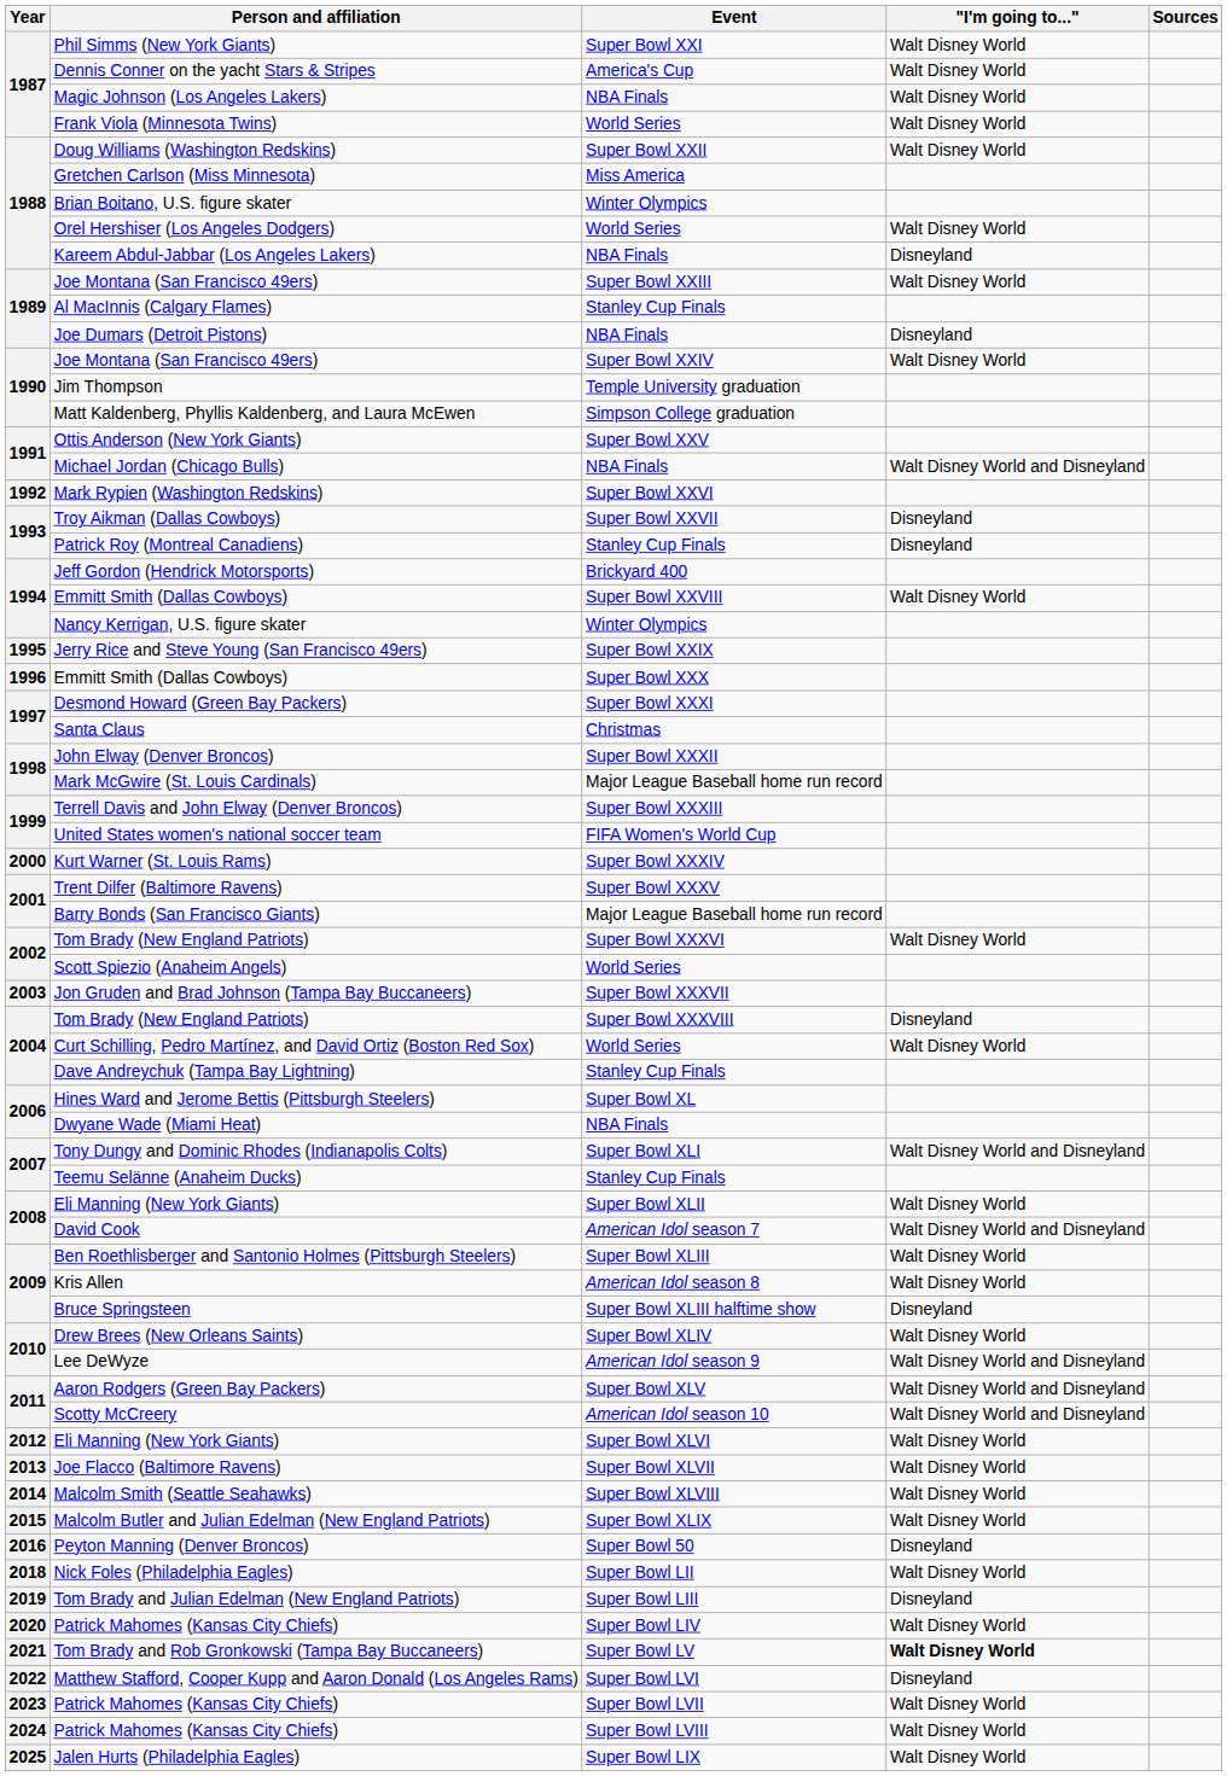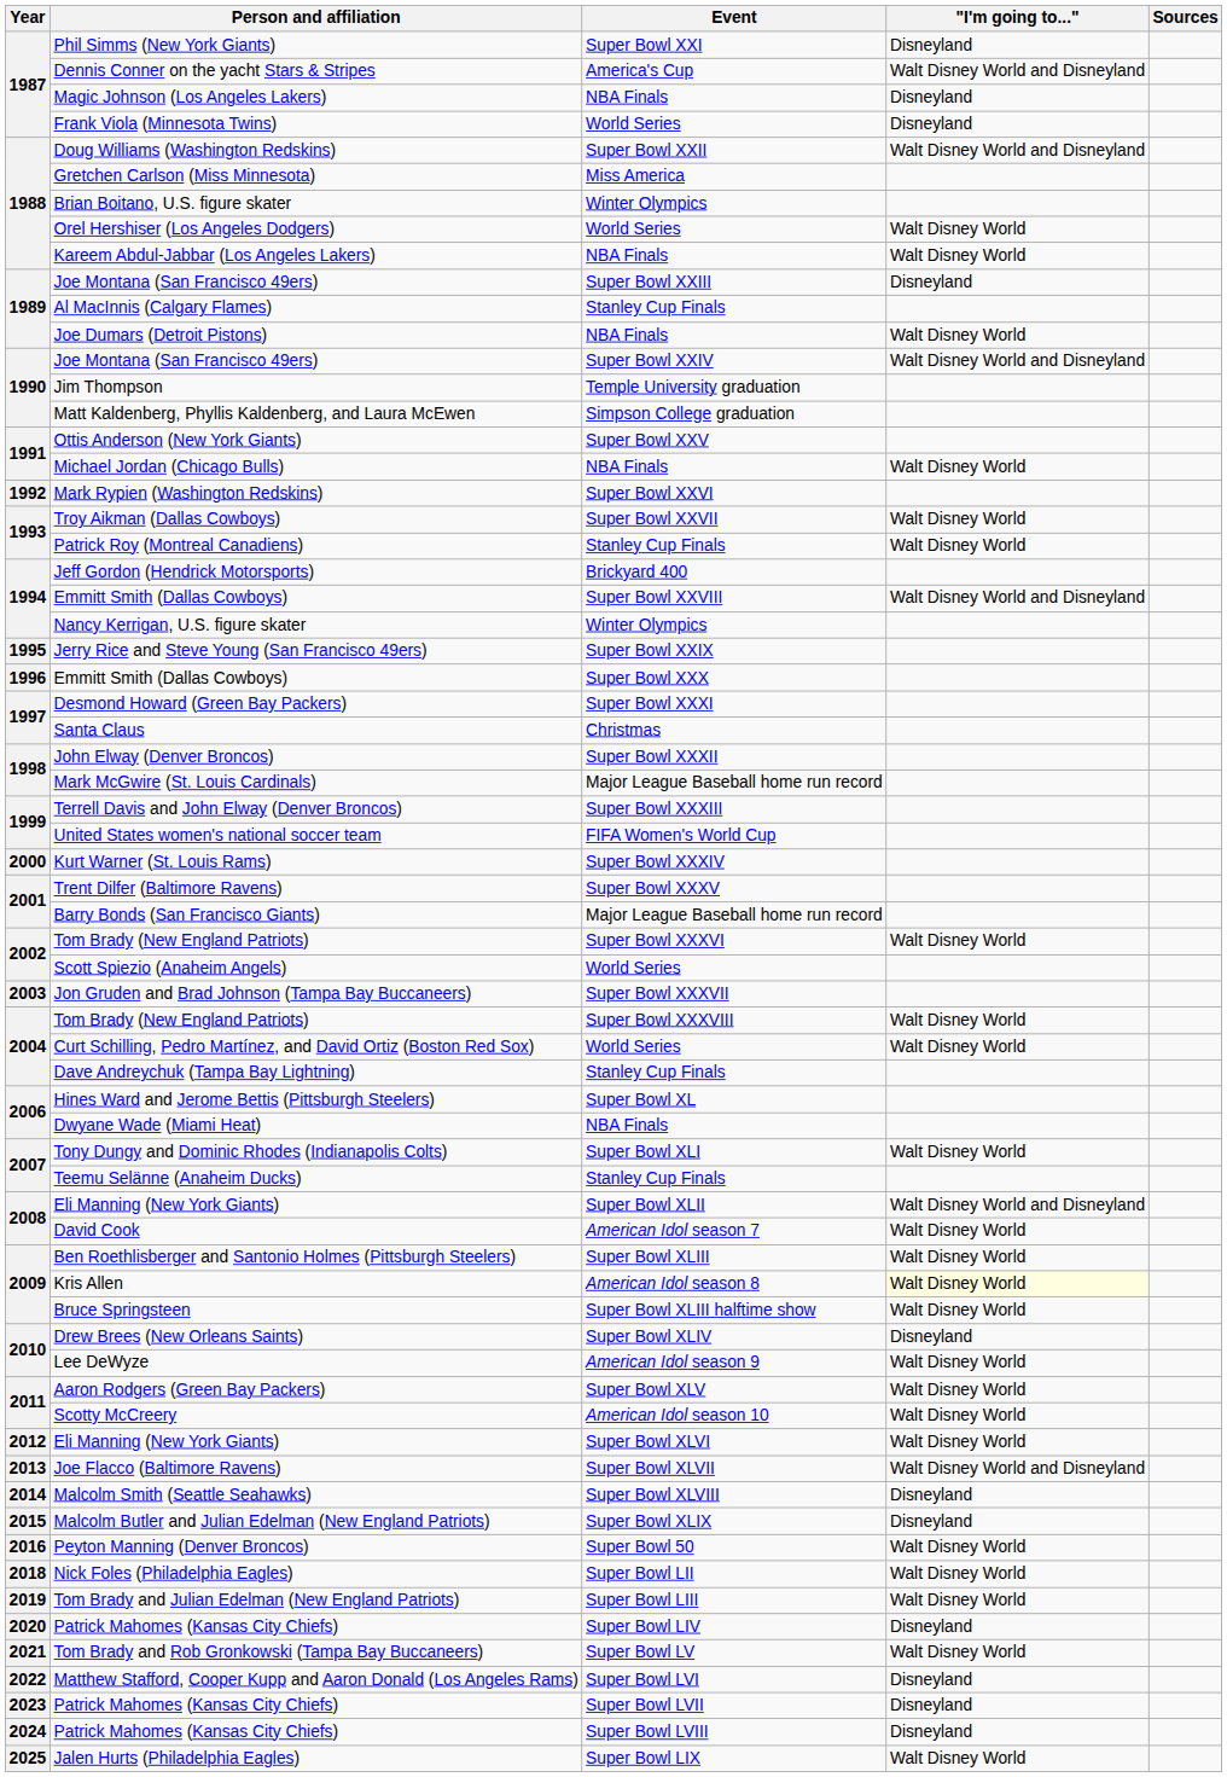Phil Simms (New York Giants) | "I'm going to...": Walt Disney World -> Disneyland
Dennis Conner on the yacht Stars & Stripes | "I'm going to...": Walt Disney World -> Walt Disney World and Disneyland
Magic Johnson (Los Angeles Lakers) | "I'm going to...": Walt Disney World -> Disneyland
Frank Viola (Minnesota Twins) | "I'm going to...": Walt Disney World -> Disneyland
Doug Williams (Washington Redskins) | "I'm going to...": Walt Disney World -> Walt Disney World and Disneyland
Kareem Abdul-Jabbar (Los Angeles Lakers) | "I'm going to...": Disneyland -> Walt Disney World
Joe Montana (San Francisco 49ers) / Super Bowl XXIII | "I'm going to...": Walt Disney World -> Disneyland
Joe Dumars (Detroit Pistons) | "I'm going to...": Disneyland -> Walt Disney World
Joe Montana (San Francisco 49ers) / Super Bowl XXIV | "I'm going to...": Walt Disney World -> Walt Disney World and Disneyland
Michael Jordan (Chicago Bulls) | "I'm going to...": Walt Disney World and Disneyland -> Walt Disney World
Troy Aikman (Dallas Cowboys) | "I'm going to...": Disneyland -> Walt Disney World
Patrick Roy (Montreal Canadiens) | "I'm going to...": Disneyland -> Walt Disney World
Emmitt Smith (Dallas Cowboys) / Super Bowl XXVIII | "I'm going to...": Walt Disney World -> Walt Disney World and Disneyland
Tom Brady (New England Patriots) / Super Bowl XXXVIII | "I'm going to...": Disneyland -> Walt Disney World
Tony Dungy and Dominic Rhodes (Indianapolis Colts) | "I'm going to...": Walt Disney World and Disneyland -> Walt Disney World
Eli Manning (New York Giants) / Super Bowl XLII | "I'm going to...": Walt Disney World -> Walt Disney World and Disneyland
David Cook | "I'm going to...": Walt Disney World and Disneyland -> Walt Disney World
Kris Allen | "I'm going to...": no background -> lightyellow background
Bruce Springsteen | "I'm going to...": Disneyland -> Walt Disney World
Drew Brees (New Orleans Saints) | "I'm going to...": Walt Disney World -> Disneyland
Lee DeWyze | "I'm going to...": Walt Disney World and Disneyland -> Walt Disney World
Aaron Rodgers (Green Bay Packers) | "I'm going to...": Walt Disney World and Disneyland -> Walt Disney World
Scotty McCreery | "I'm going to...": Walt Disney World and Disneyland -> Walt Disney World
Joe Flacco (Baltimore Ravens) | "I'm going to...": Walt Disney World -> Walt Disney World and Disneyland
Malcolm Smith (Seattle Seahawks) | "I'm going to...": Walt Disney World -> Disneyland
Malcolm Butler and Julian Edelman (New England Patriots) | "I'm going to...": Walt Disney World -> Disneyland
Peyton Manning (Denver Broncos) | "I'm going to...": Disneyland -> Walt Disney World
Tom Brady and Julian Edelman (New England Patriots) | "I'm going to...": Disneyland -> Walt Disney World
Patrick Mahomes (Kansas City Chiefs) / Super Bowl LIV | "I'm going to...": Walt Disney World -> Disneyland
Tom Brady and Rob Gronkowski (Tampa Bay Buccaneers) | "I'm going to...": bold -> normal
Patrick Mahomes (Kansas City Chiefs) / Super Bowl LVII | "I'm going to...": Walt Disney World -> Disneyland
Patrick Mahomes (Kansas City Chiefs) / Super Bowl LVIII | "I'm going to...": Walt Disney World -> Disneyland
